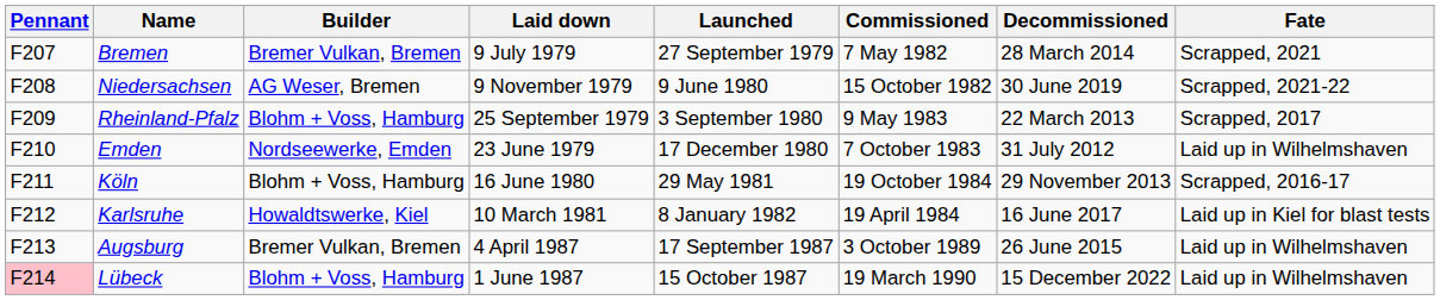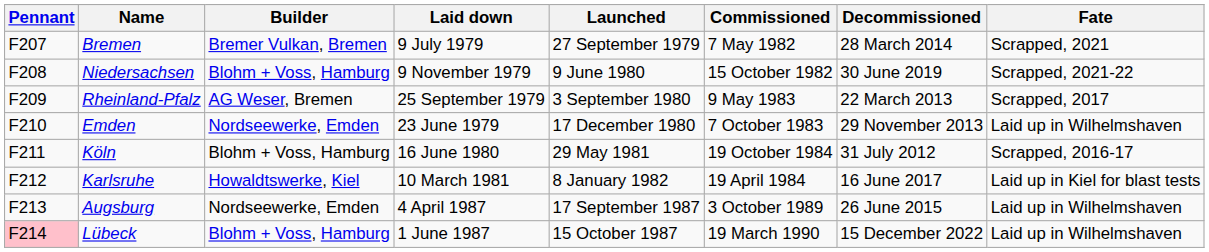Niedersachsen | Builder: AG Weser, Bremen -> Blohm + Voss, Hamburg
Rheinland-Pfalz | Builder: Blohm + Voss, Hamburg -> AG Weser, Bremen
Emden | Decommissioned: 31 July 2012 -> 29 November 2013
Köln | Decommissioned: 29 November 2013 -> 31 July 2012
Augsburg | Builder: Bremer Vulkan, Bremen -> Nordseewerke, Emden
